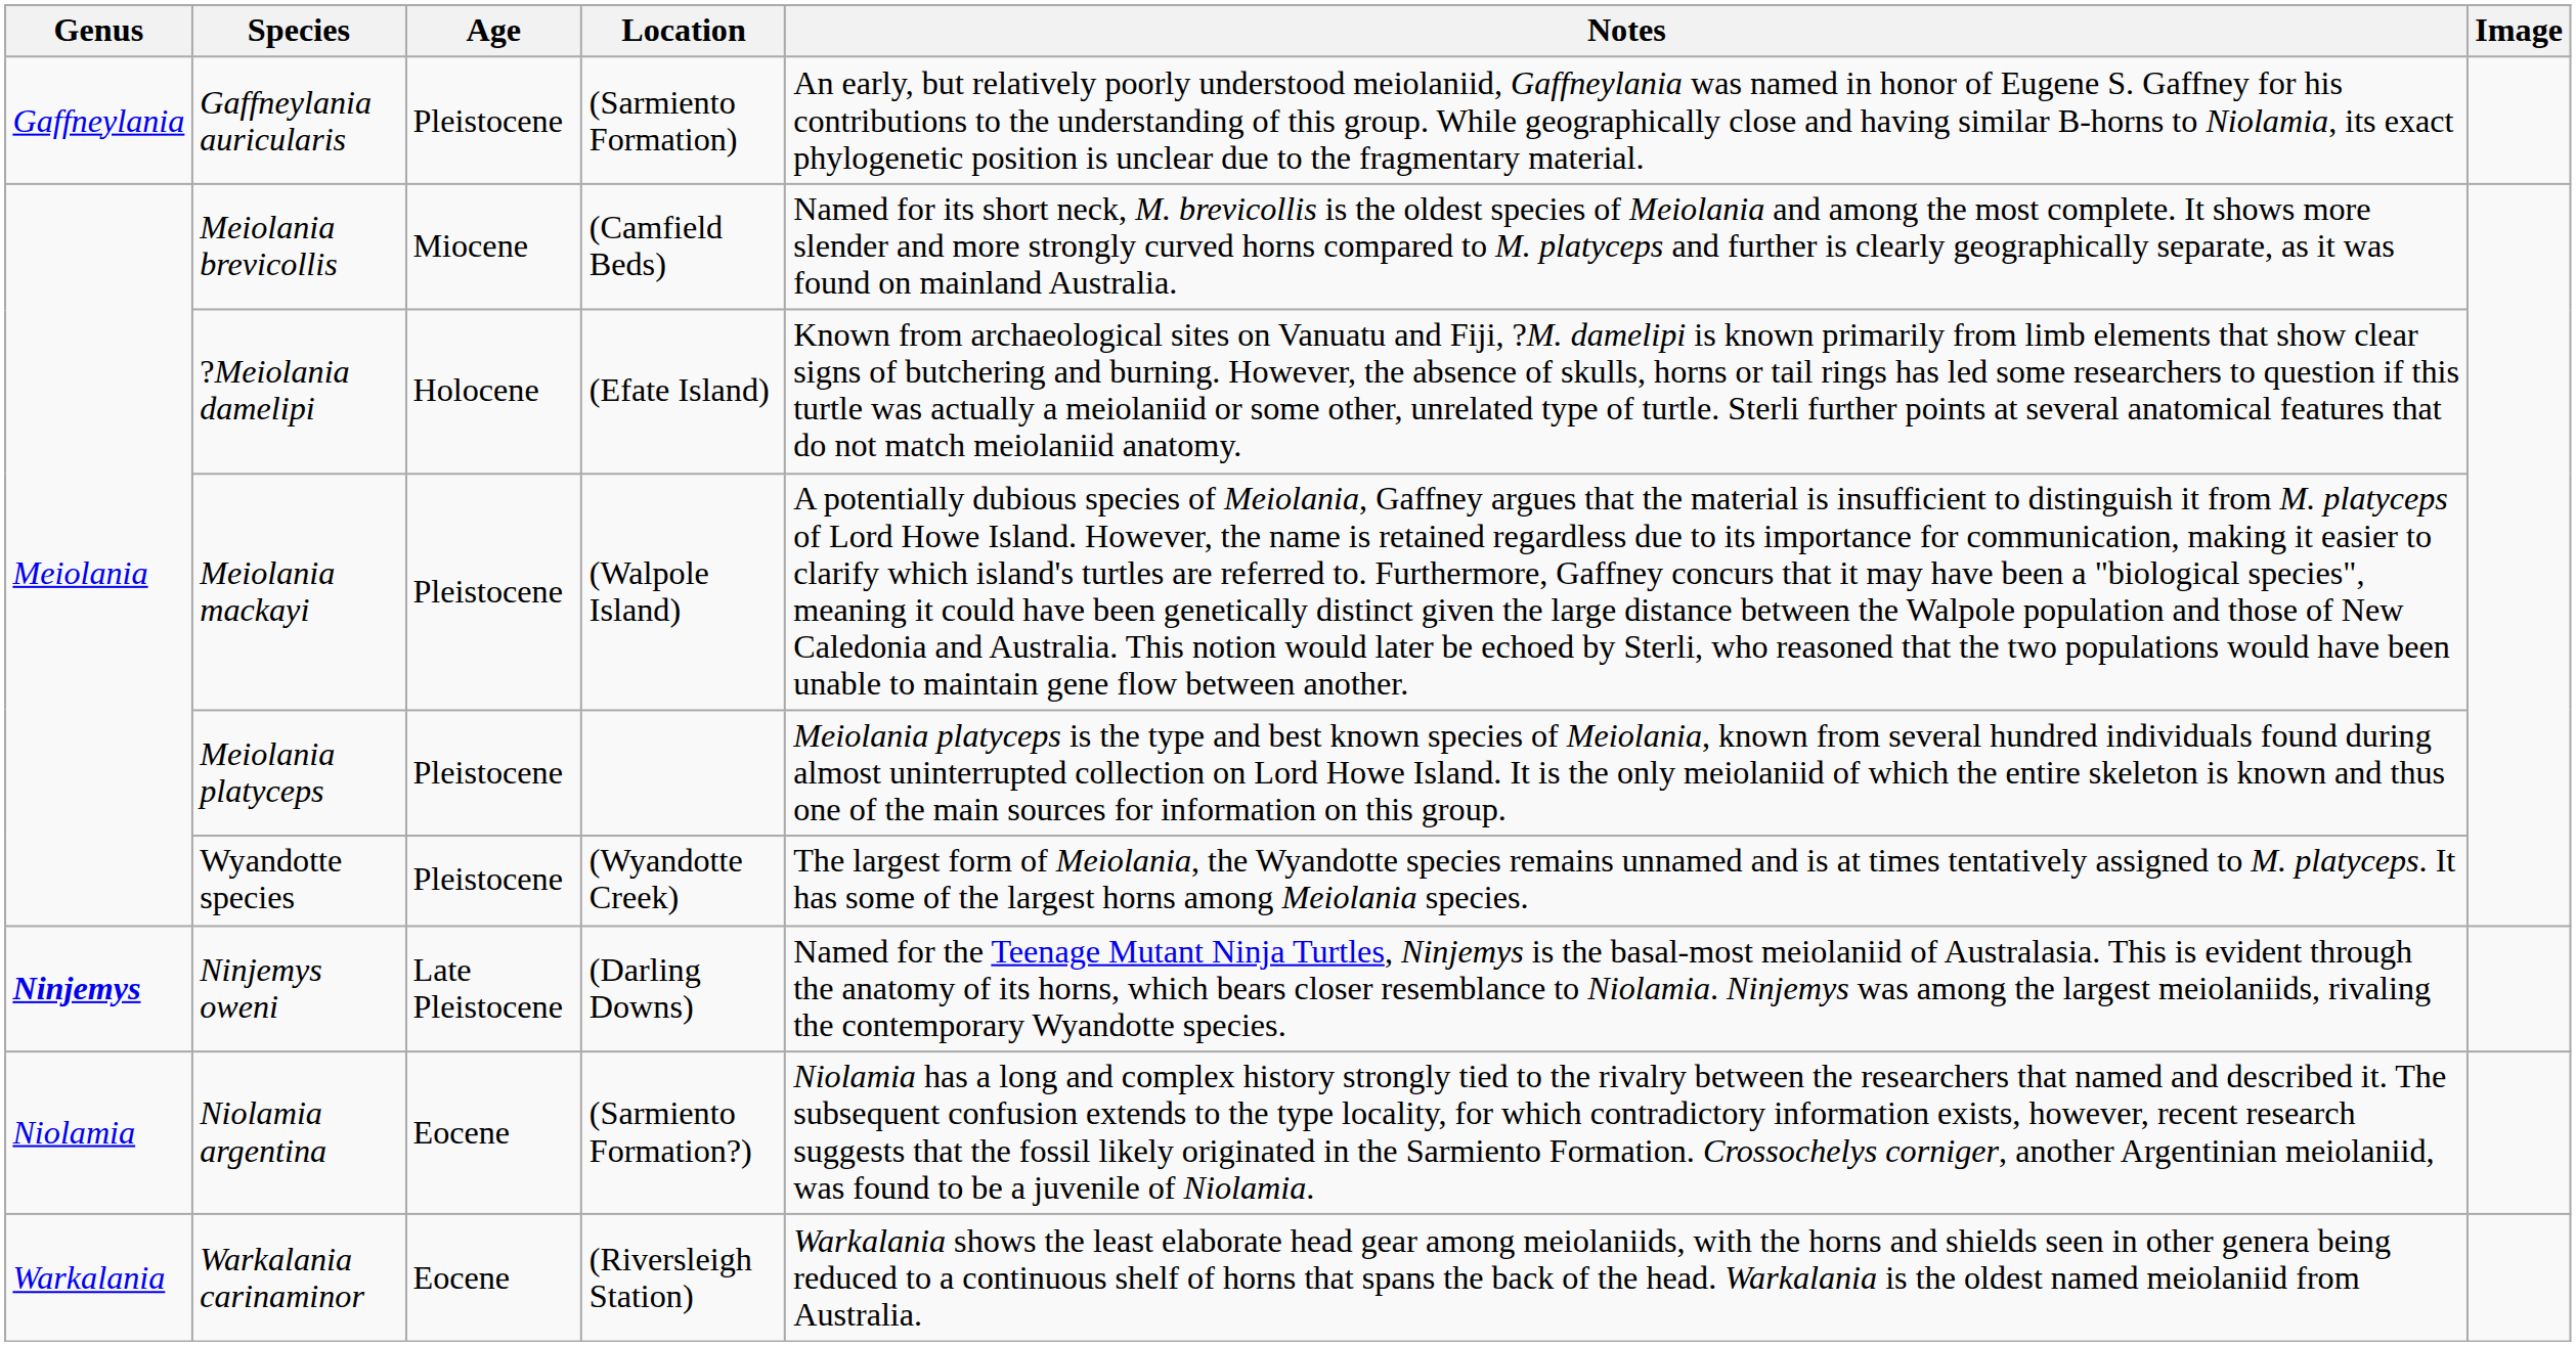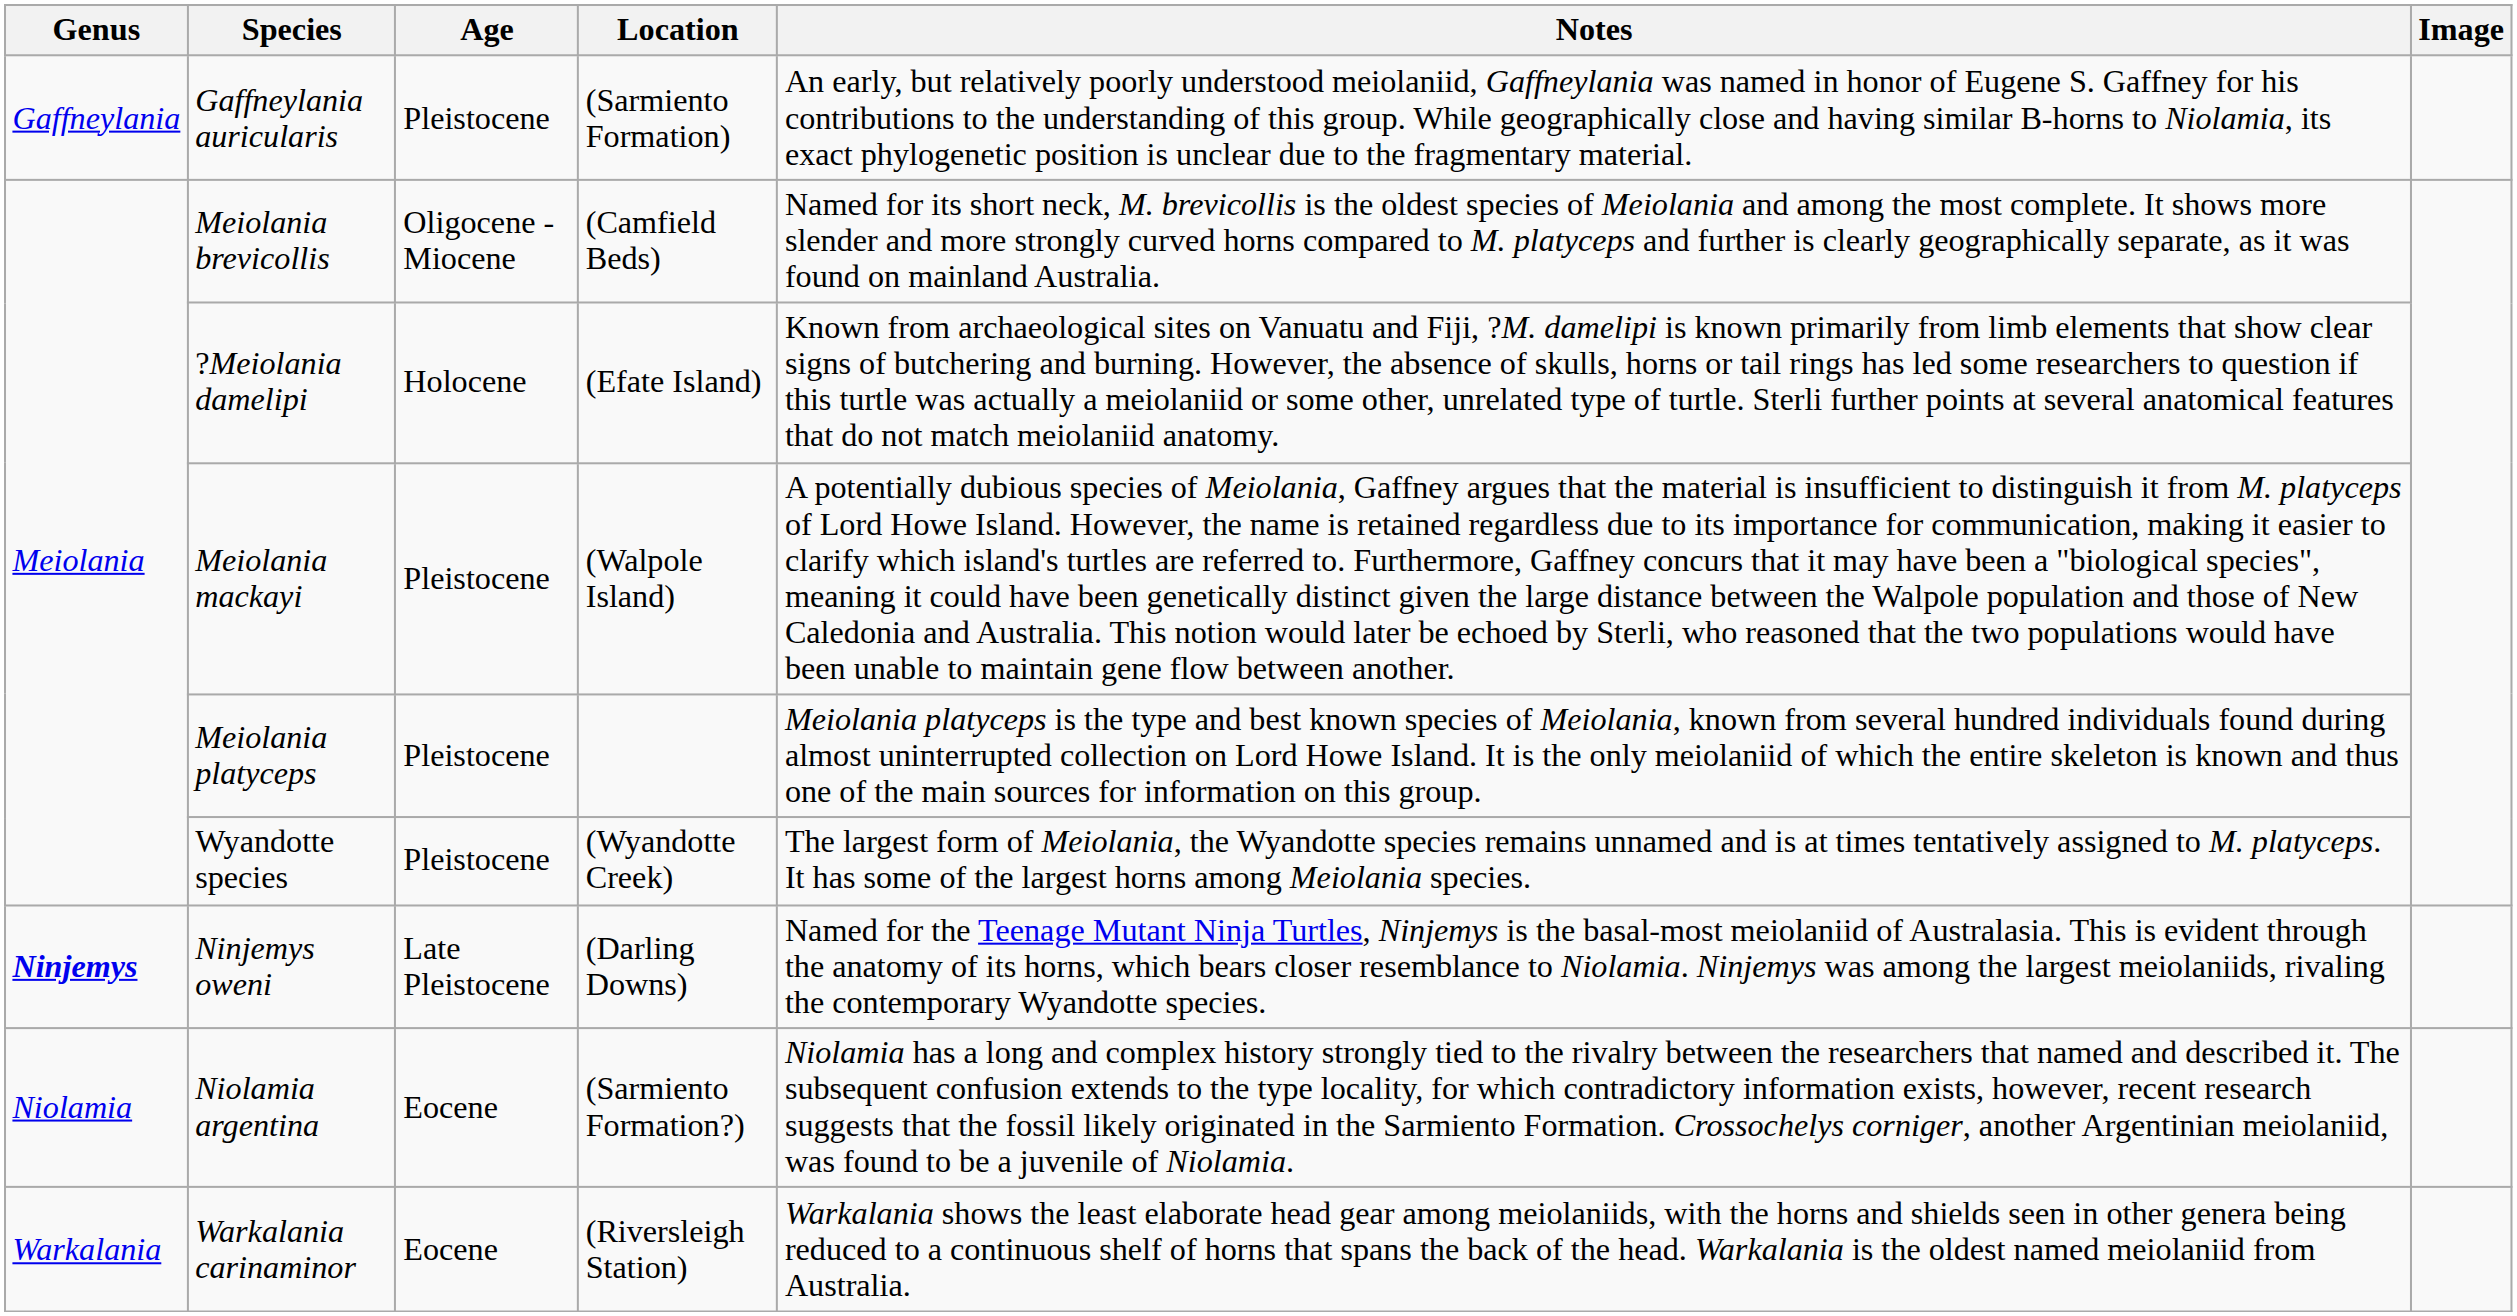Meiolania brevicollis | Age: Miocene -> Oligocene - Miocene
